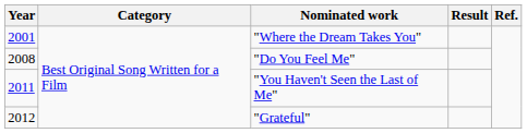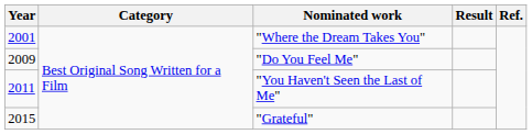"Do You Feel Me" | Year: 2008 -> 2009
"Grateful" | Year: 2012 -> 2015
